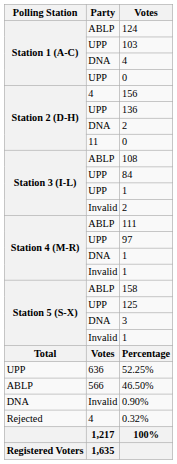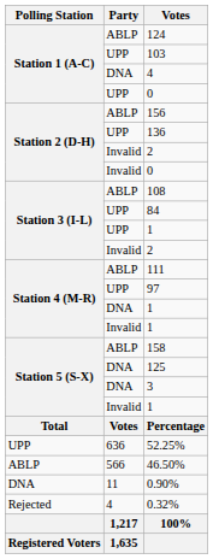156 | Party: 4 -> ABLP
Station 2 (D-H) / 2 | Party: DNA -> Invalid
Station 2 (D-H) / 0 | Party: 11 -> Invalid
125 | Party: UPP -> DNA
0.90% | Party: Invalid -> 11
